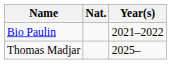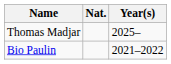rows swapped: Bio Paulin <-> Thomas Madjar
